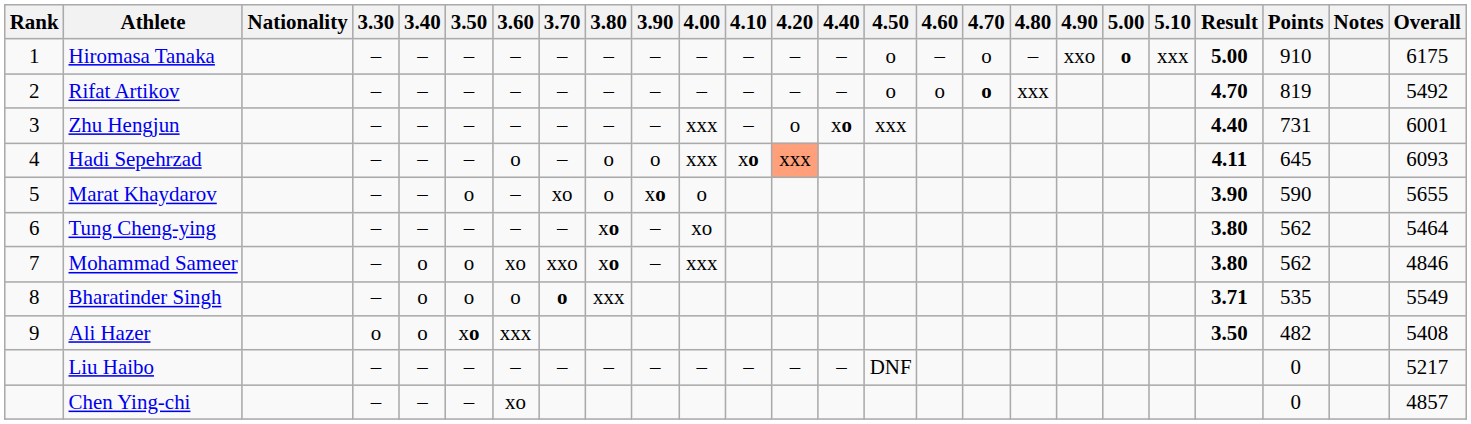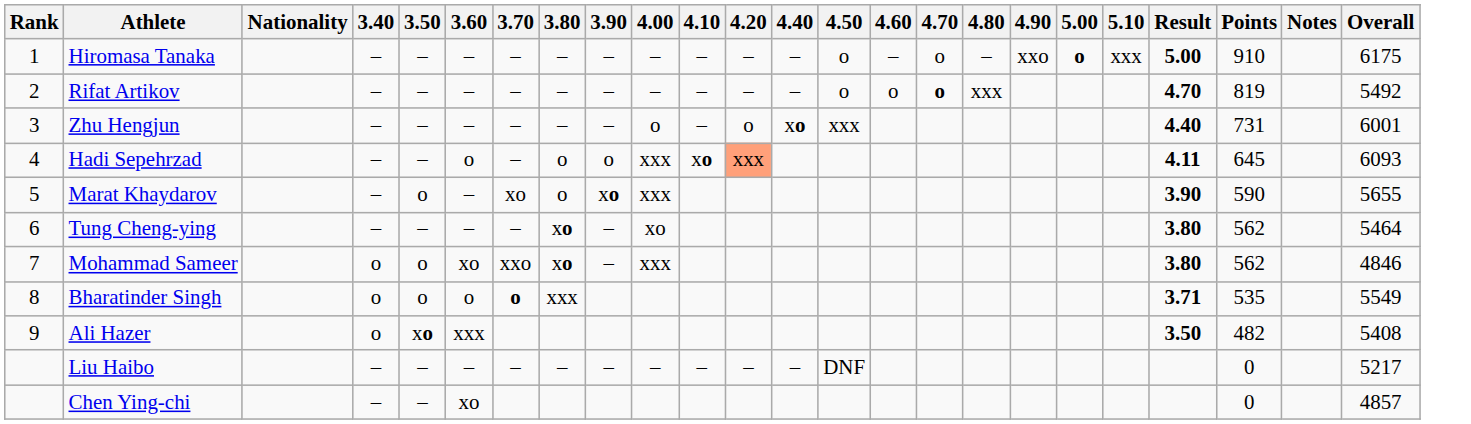- column: 3.30 | – | – | – | – | – | – | – | – | o | – | –
Zhu Hengjun | 4.00: xxx -> o
Marat Khaydarov | 4.00: o -> xxx
